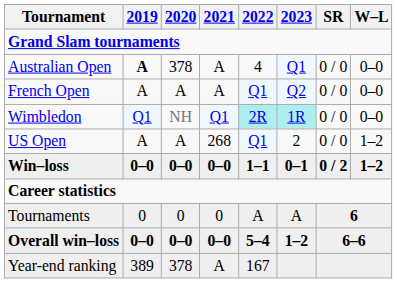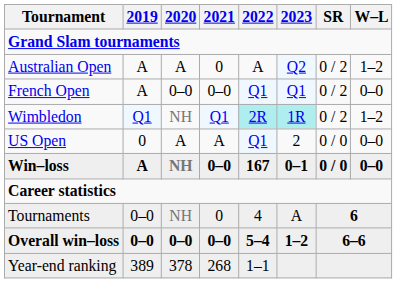Australian Open | 2019: bold -> normal
Australian Open | 2020: 378 -> A
Australian Open | 2021: A -> 0
Australian Open | 2022: 4 -> A
Australian Open | 2023: Q1 -> Q2
Australian Open | SR: 0 / 0 -> 0 / 2
Australian Open | W–L: 0–0 -> 1–2
French Open | 2020: A -> 0–0
French Open | 2021: A -> 0–0
French Open | 2023: Q2 -> Q1
French Open | SR: 0 / 0 -> 0 / 2
Wimbledon | SR: 0 / 0 -> 0 / 2
Wimbledon | W–L: 0–0 -> 1–2
US Open | 2019: A -> 0
US Open | 2021: 268 -> A
US Open | W–L: 1–2 -> 0–0
Win–loss | 2019: 0–0 -> A
Win–loss | 2020: 0–0 -> NH
Win–loss | 2022: 1–1 -> 167
Win–loss | SR: 0 / 2 -> 0 / 0
Win–loss | W–L: 1–2 -> 0–0
Tournaments | 2019: 0 -> 0–0
Tournaments | 2020: 0 -> NH
Tournaments | 2022: A -> 4
Year-end ranking | 2021: A -> 268
Year-end ranking | 2022: 167 -> 1–1
